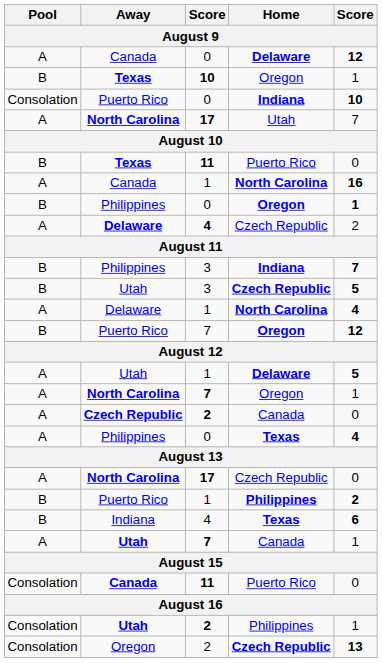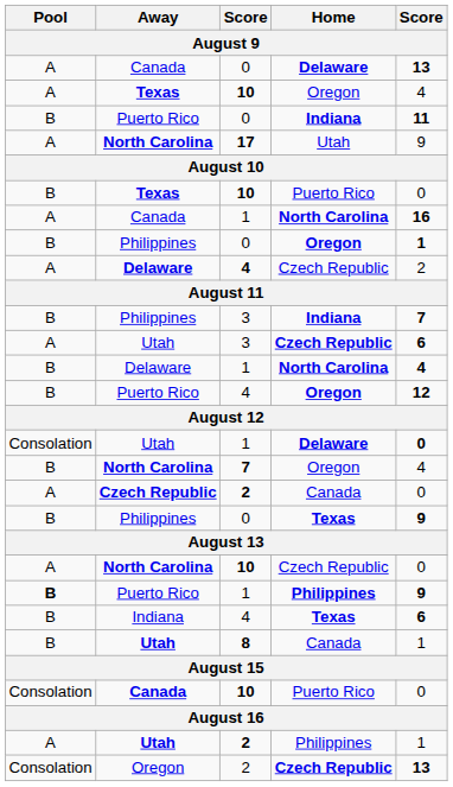Canada / Delaware | column 5: 12 -> 13
Texas / Oregon | Pool: B -> A
Texas / Oregon | column 5: 1 -> 4
Puerto Rico / Indiana | Pool: Consolation -> B
Puerto Rico / Indiana | column 5: 10 -> 11
North Carolina / Utah | column 5: 7 -> 9
Texas / Puerto Rico | column 3: 11 -> 10
Utah / Czech Republic | Pool: B -> A
Utah / Czech Republic | column 5: 5 -> 6
Delaware / North Carolina | Pool: A -> B
Puerto Rico / Oregon | column 3: 7 -> 4
Utah / Delaware | Pool: A -> Consolation
Utah / Delaware | column 5: 5 -> 0
North Carolina / Oregon | Pool: A -> B
North Carolina / Oregon | column 5: 1 -> 4
Philippines / Texas | Pool: A -> B
Philippines / Texas | column 5: 4 -> 9
North Carolina / Czech Republic | column 3: 17 -> 10
Puerto Rico / Philippines | Pool: normal -> bold
Puerto Rico / Philippines | column 5: 2 -> 9
Utah / Canada | Pool: A -> B
Utah / Canada | column 3: 7 -> 8
Canada / Puerto Rico | column 3: 11 -> 10
Utah / Philippines | Pool: Consolation -> A
